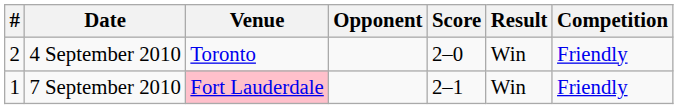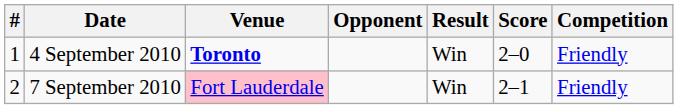columns swapped: Score <-> Result
4 September 2010 | #: 2 -> 1
4 September 2010 | Venue: normal -> bold
7 September 2010 | #: 1 -> 2
